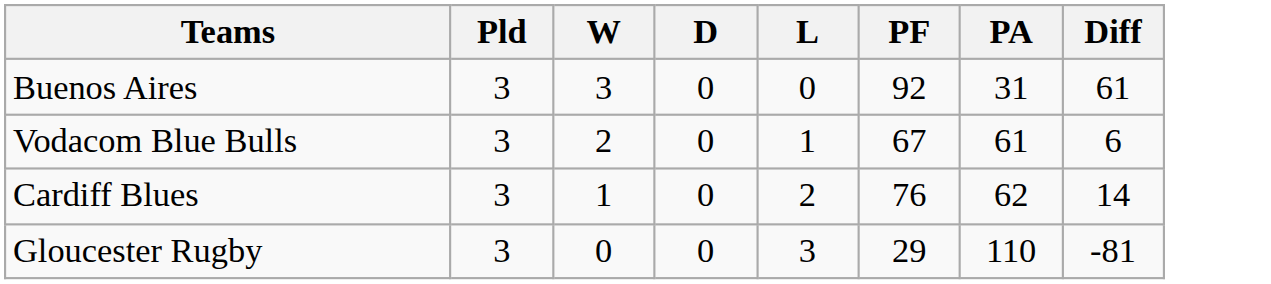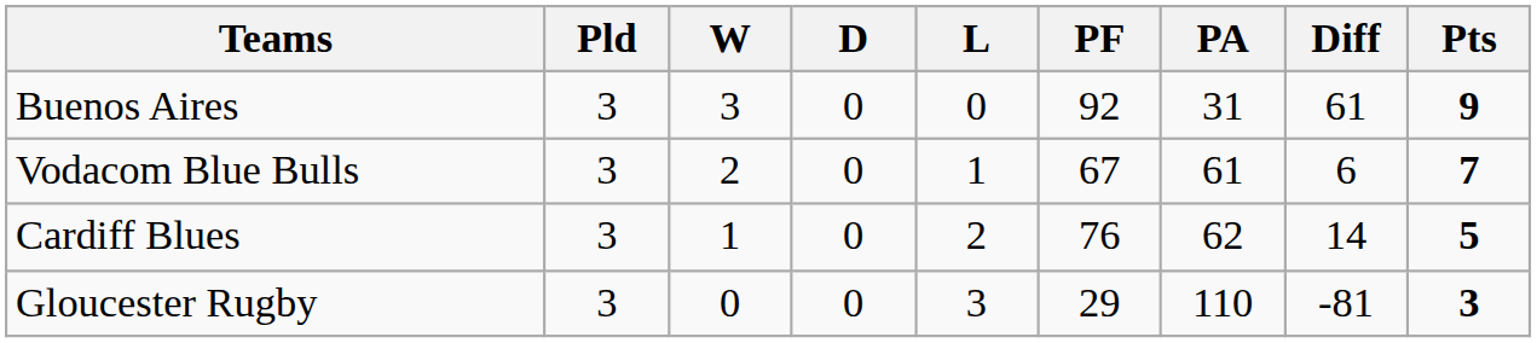+ column: Pts | 9 | 7 | 5 | 3
